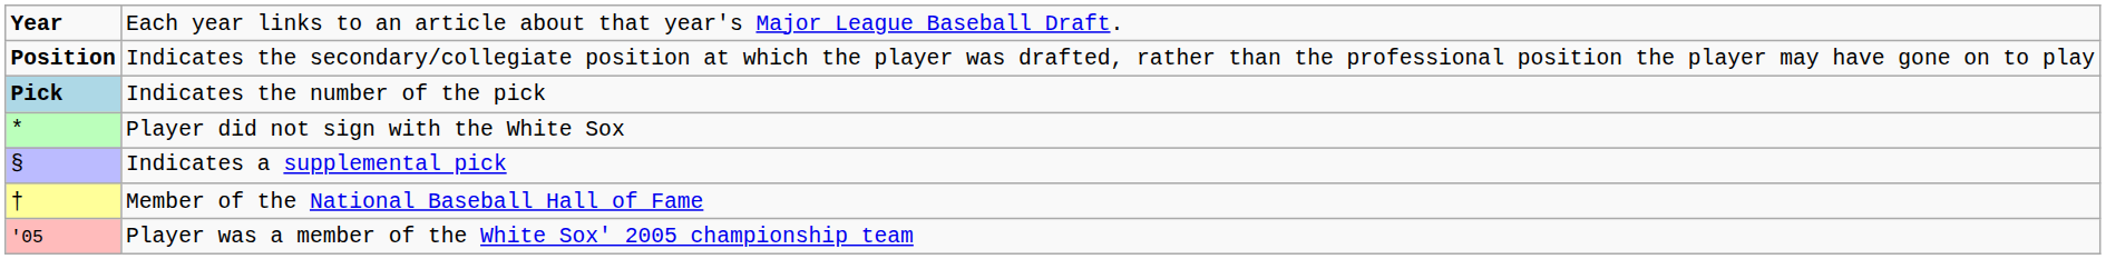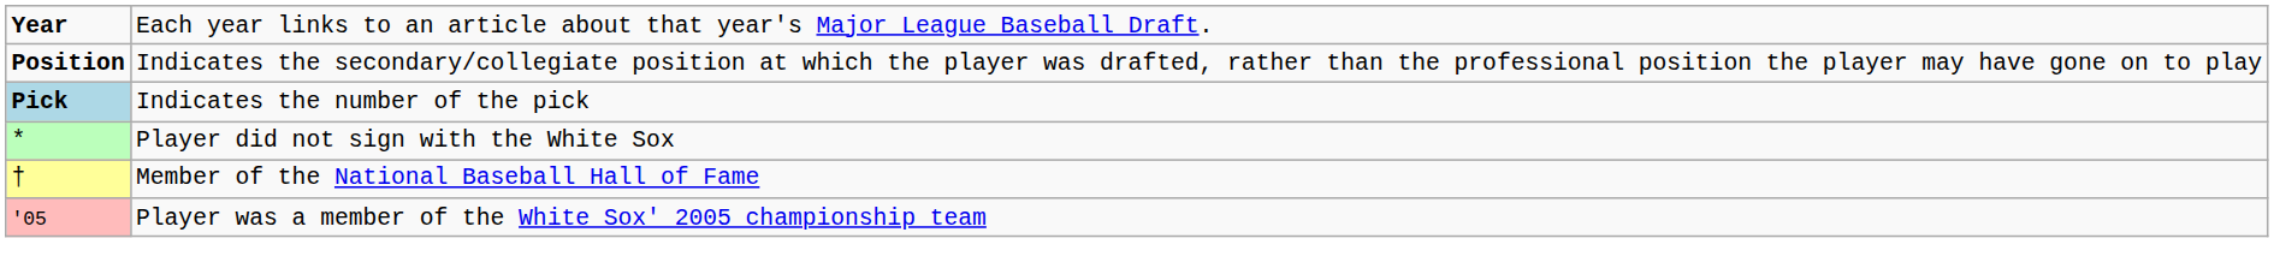- row: § | Indicates a supplemental pick
